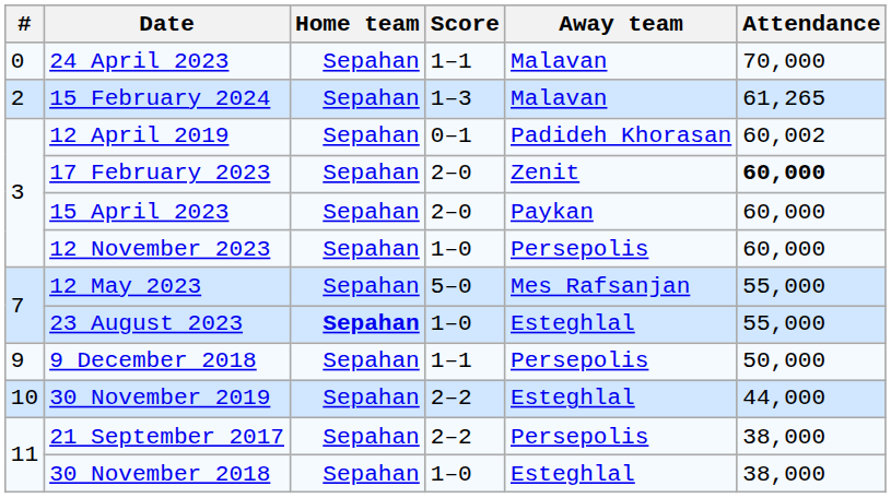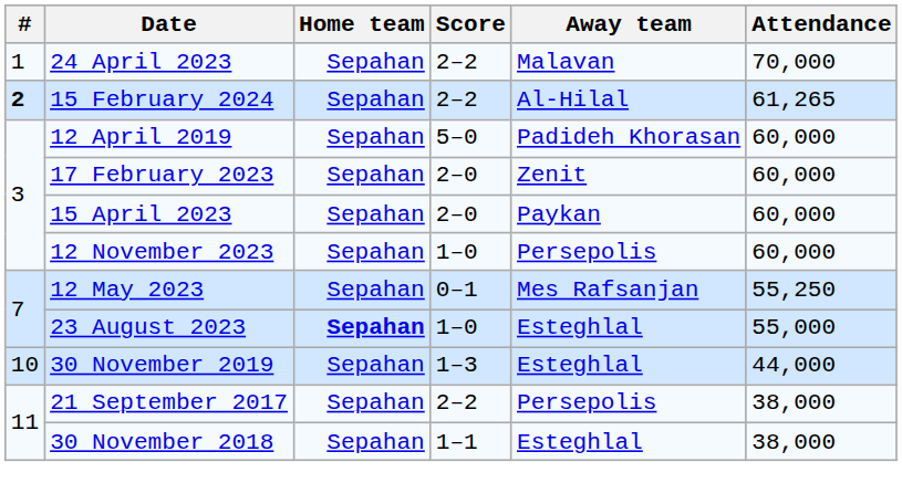24 April 2023 | #: 0 -> 1
24 April 2023 | Score: 1–1 -> 2–2
15 February 2024 | #: normal -> bold
15 February 2024 | Score: 1–3 -> 2–2
15 February 2024 | Away team: Malavan -> Al-Hilal
12 April 2019 | Score: 0–1 -> 5–0
12 April 2019 | Attendance: 60,002 -> 60,000
17 February 2023 | Attendance: bold -> normal
12 May 2023 | Score: 5–0 -> 0–1
12 May 2023 | Attendance: 55,000 -> 55,250
- row: 9 | 9 December 2018 | Sepahan | 1–1 | Persepolis | 50,000
30 November 2019 | Score: 2–2 -> 1–3
30 November 2018 | Score: 1–0 -> 1–1
